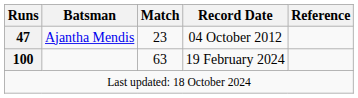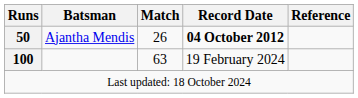Ajantha Mendis | Runs: 47 -> 50
Ajantha Mendis | Match: 23 -> 26
Ajantha Mendis | Record Date: normal -> bold
